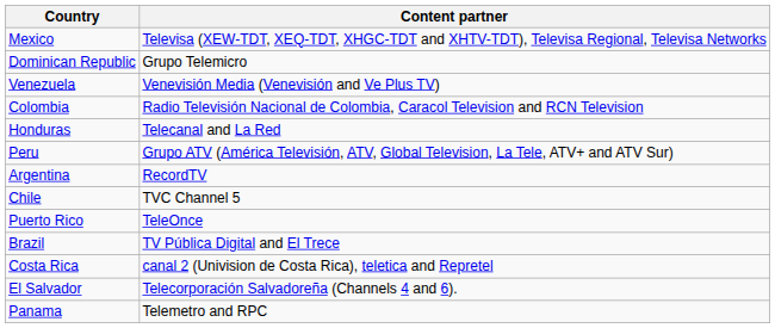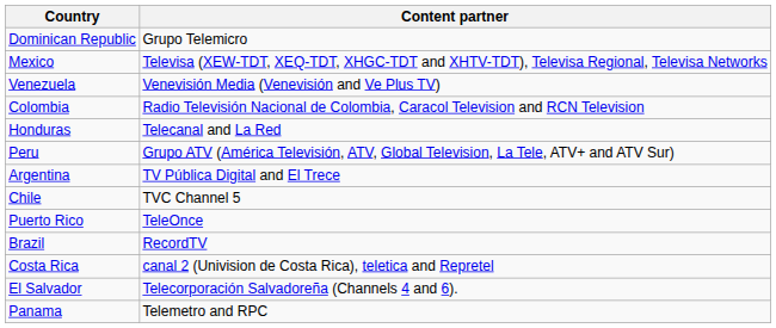rows swapped: Mexico <-> Dominican Republic
Argentina | Content partner: RecordTV -> TV Pública Digital and El Trece
Brazil | Content partner: TV Pública Digital and El Trece -> RecordTV
